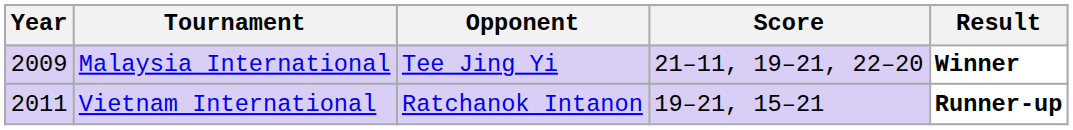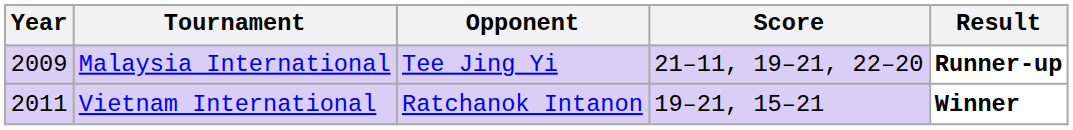Malaysia International | Result: Winner -> Runner-up
Vietnam International | Result: Runner-up -> Winner
